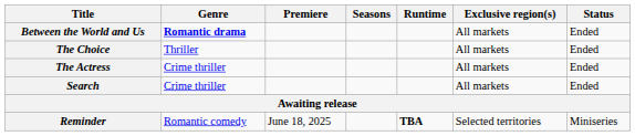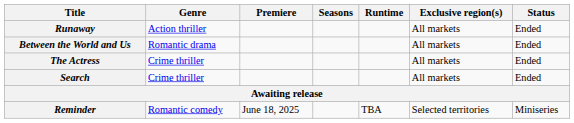+ row: Runaway | Action thriller | All markets | Ended
Between the World and Us | Genre: bold -> normal
- row: The Choice | Thriller | All markets | Ended
Reminder | Runtime: bold -> normal
